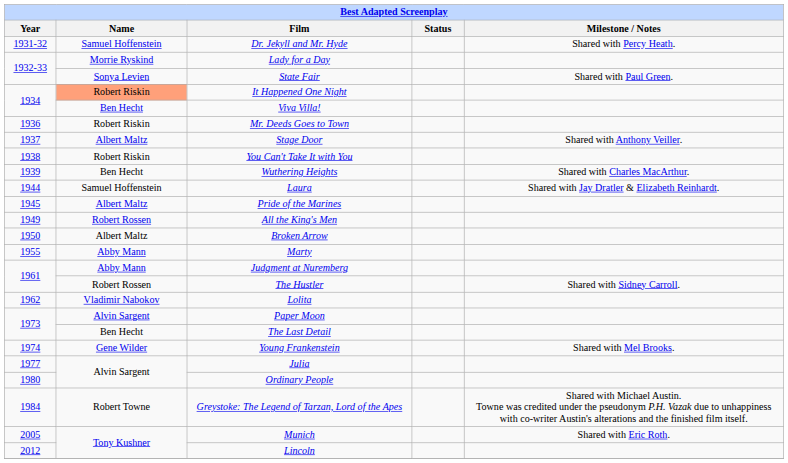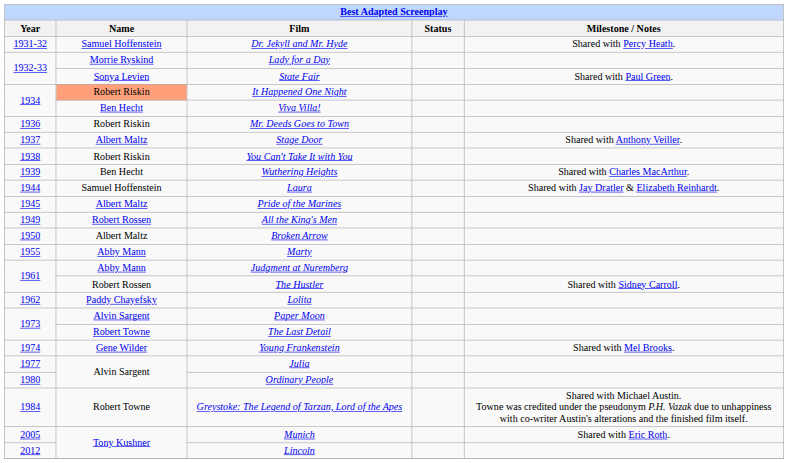Lolita | Name: Vladimir Nabokov -> Paddy Chayefsky
The Last Detail | Name: Ben Hecht -> Robert Towne
